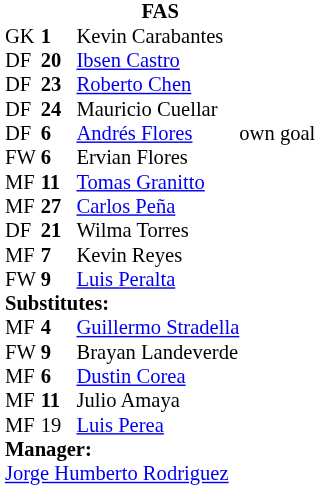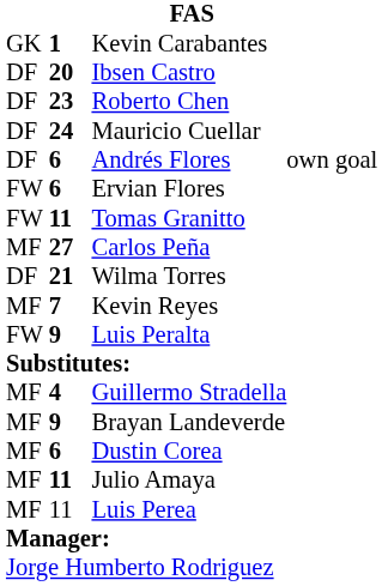Tomas Granitto | column 1: MF -> FW
Brayan Landeverde | column 1: FW -> MF
Luis Perea | column 2: 19 -> 11
